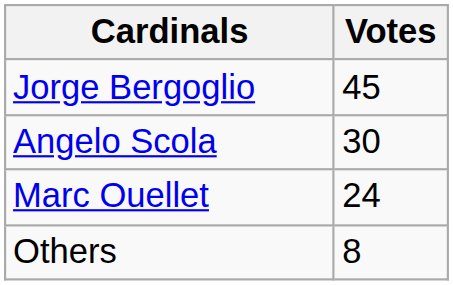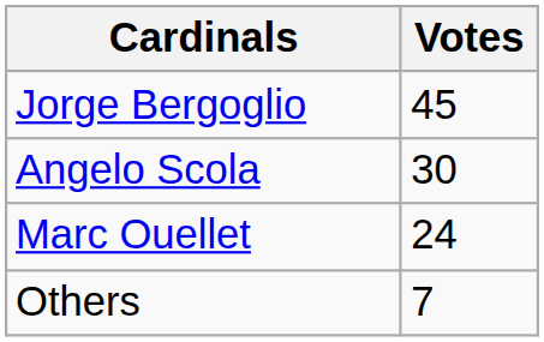Others | Votes: 8 -> 7
